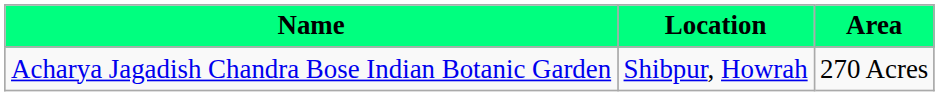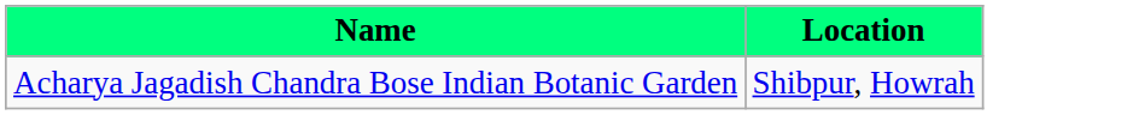- column: Area | 270 Acres
